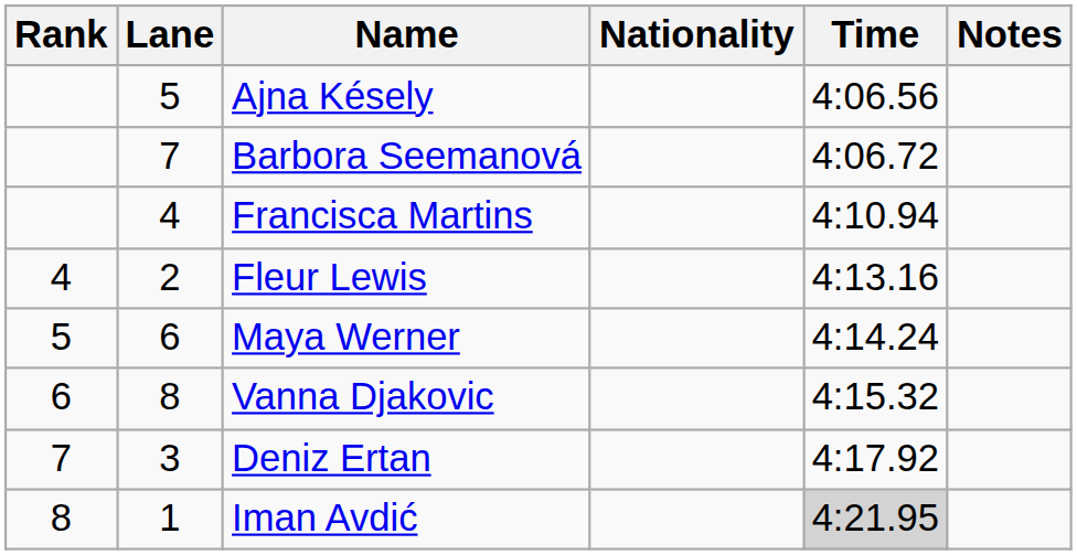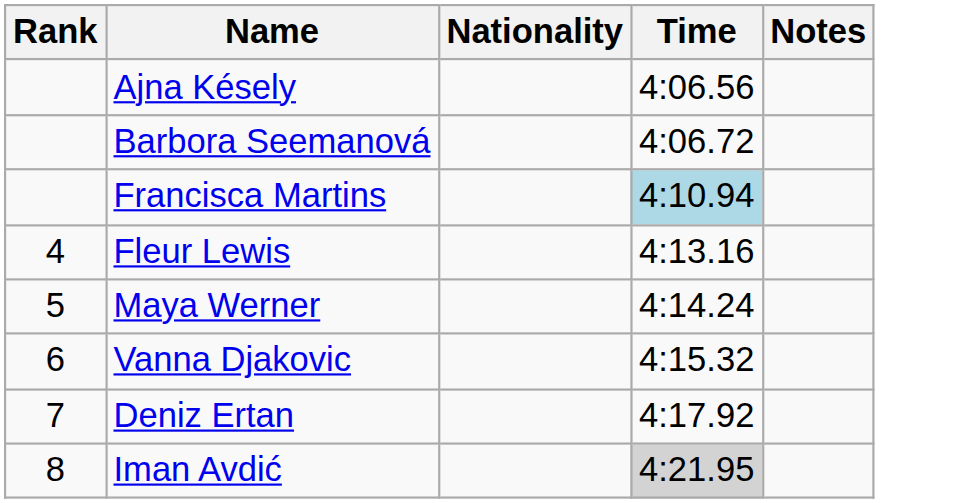- column: Lane | 5 | 7 | 4 | 2 | 6 | 8 | 3 | 1
Francisca Martins | Time: no background -> lightblue background
